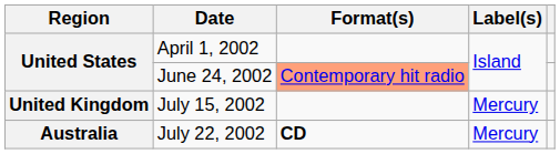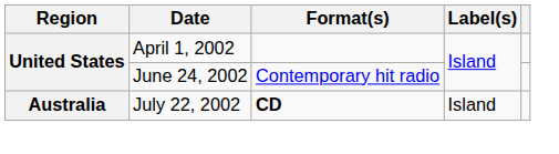June 24, 2002 | Format(s): lightsalmon background -> no background
- row: United Kingdom | July 15, 2002 | Mercury
July 22, 2002 | Label(s): Mercury -> Island
